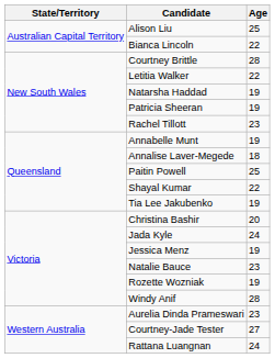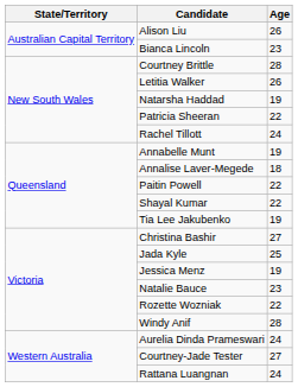Alison Liu | Age: 25 -> 26
Bianca Lincoln | Age: 22 -> 23
Letitia Walker | Age: 22 -> 26
Patricia Sheeran | Age: 19 -> 22
Rachel Tillott | Age: 23 -> 24
Paitin Powell | Age: 25 -> 22
Christina Bashir | Age: 20 -> 27
Jada Kyle | Age: 24 -> 25
Rozette Wozniak | Age: 19 -> 22
Aurelia Dinda Prameswari | Age: 23 -> 24
